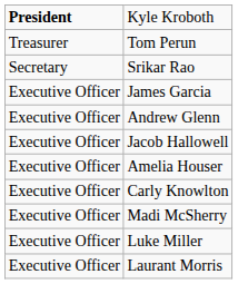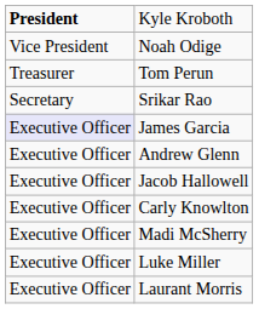+ row: Vice President | Noah Odige
James Garcia | column 1: no background -> lavender background
- row: Executive Officer | Amelia Houser
